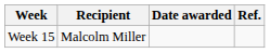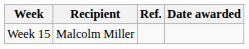columns swapped: Date awarded <-> Ref.
